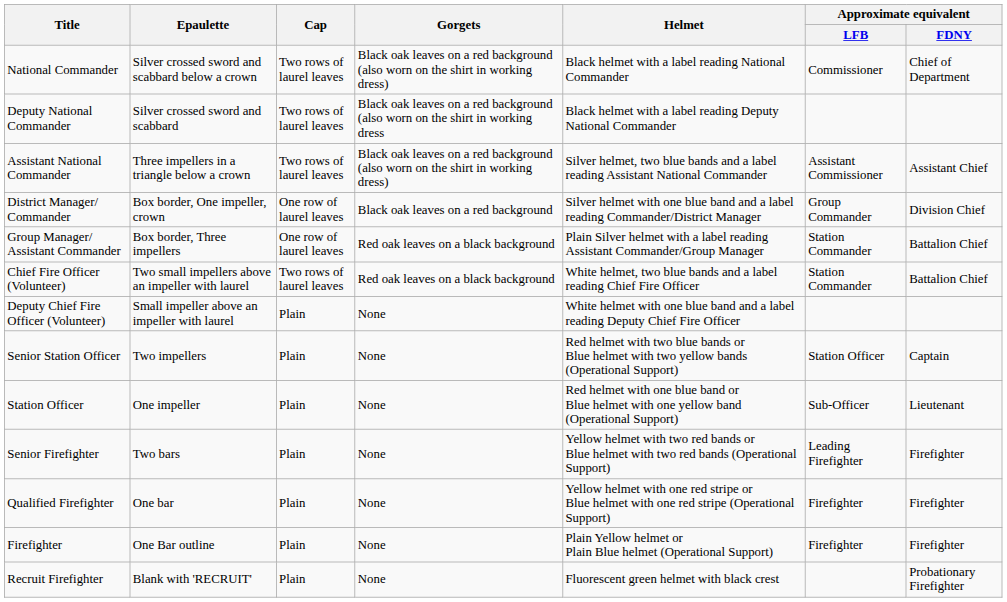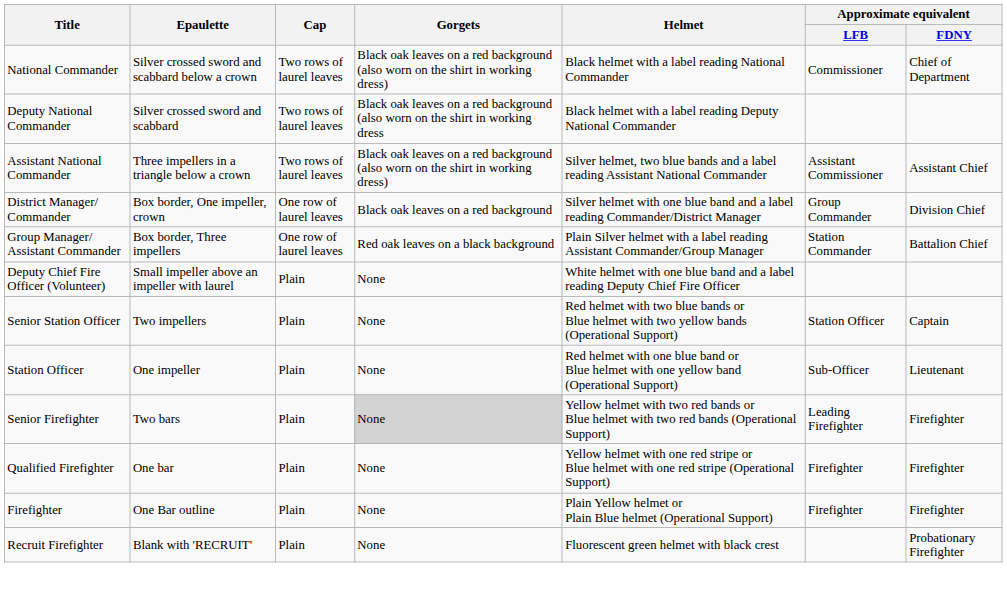- row: Chief Fire Officer (Volunteer) | Two small impellers above an impeller with laurel | Two rows of laurel leaves | Red oak leaves on a black background | White helmet, two blue bands and a label reading Chief Fire Officer | Station Commander | Battalion Chief
Senior Firefighter | Gorgets: no background -> lightgrey background
